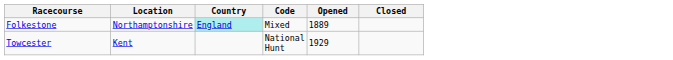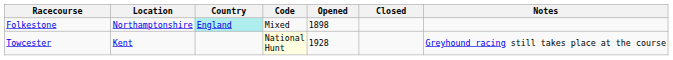+ column: Notes | Greyhound racing still takes place at the course
Folkestone | Opened: 1889 -> 1898
Towcester | Code: no background -> lightyellow background
Towcester | Opened: 1929 -> 1928
